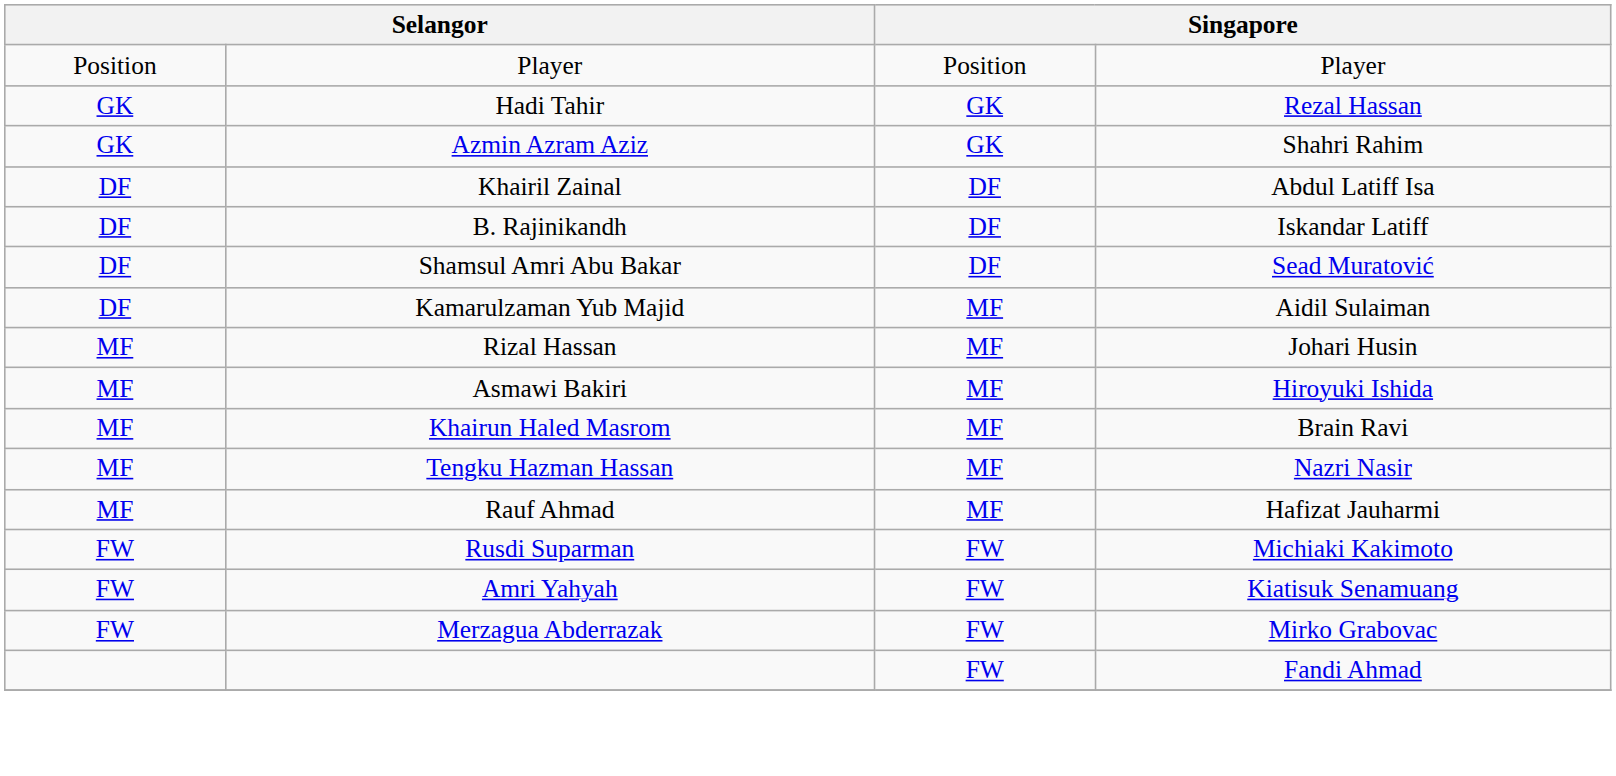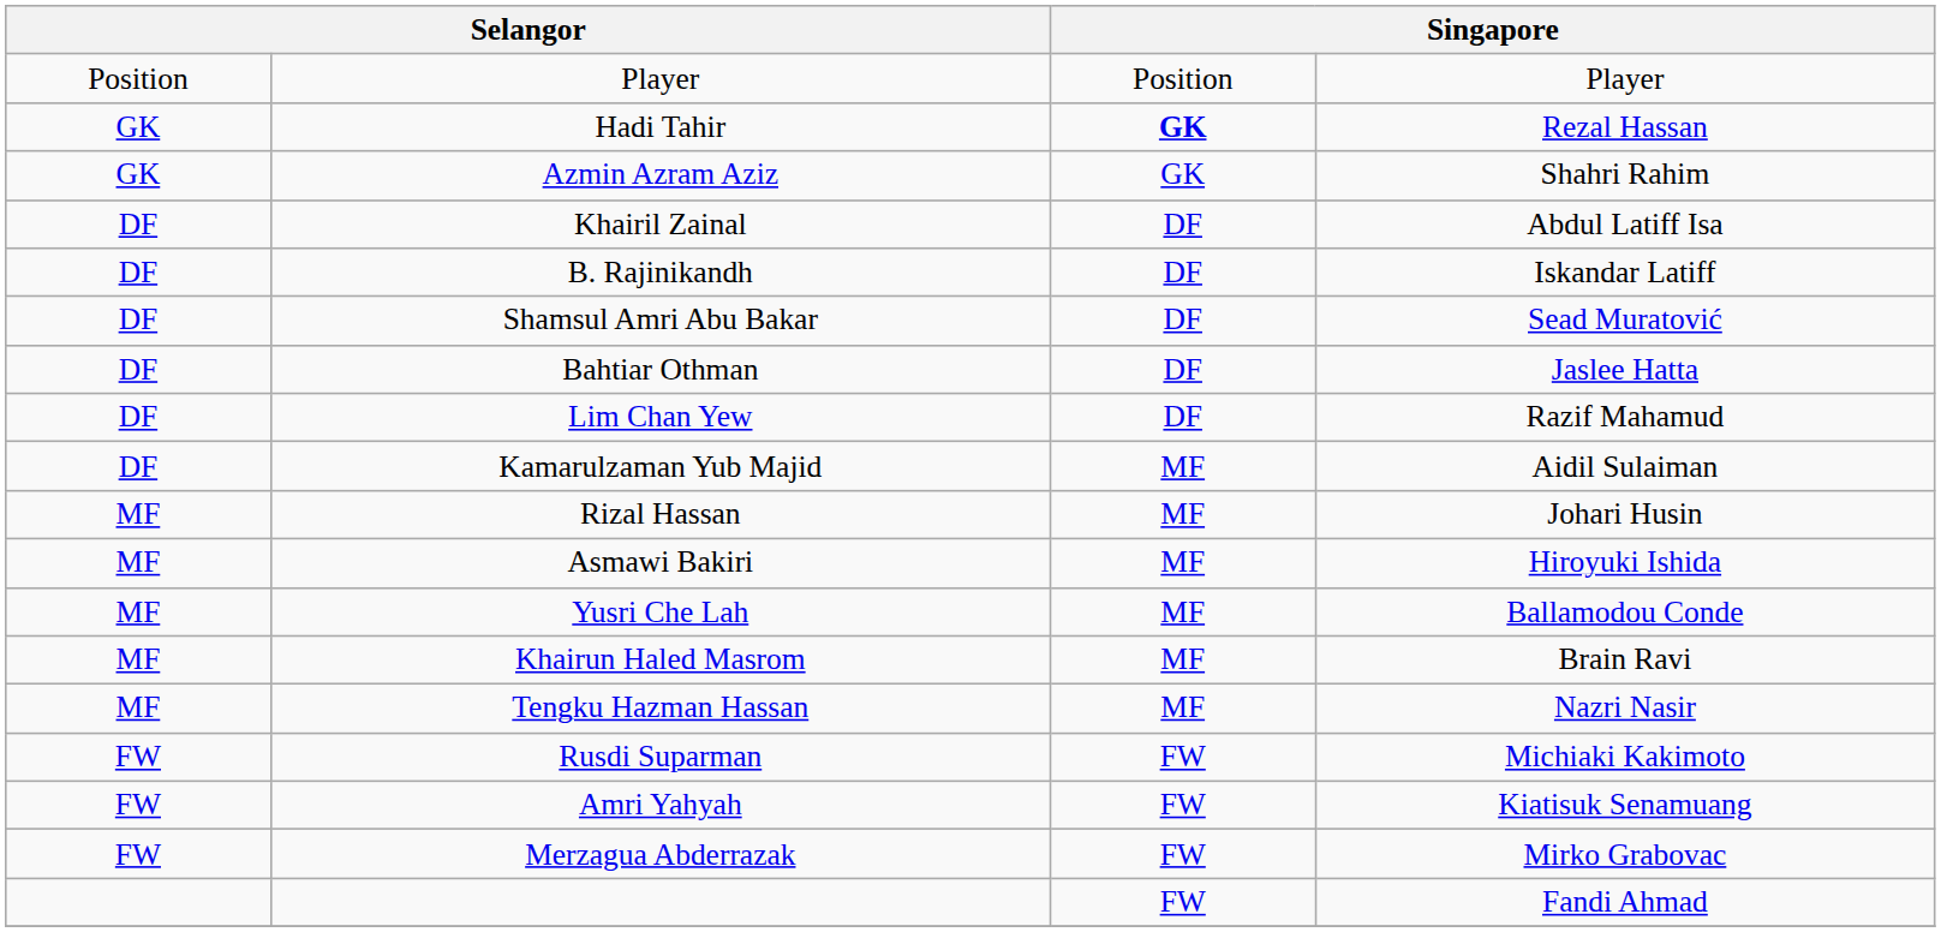Hadi Tahir | column 3: normal -> bold
+ row: DF | Bahtiar Othman | DF | Jaslee Hatta
+ row: DF | Lim Chan Yew | DF | Razif Mahamud
+ row: MF | Yusri Che Lah | MF | Ballamodou Conde
- row: MF | Rauf Ahmad | MF | Hafizat Jauharmi
